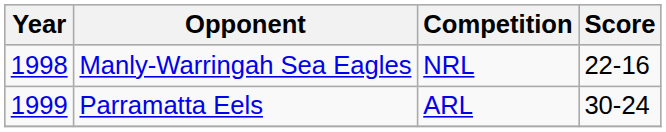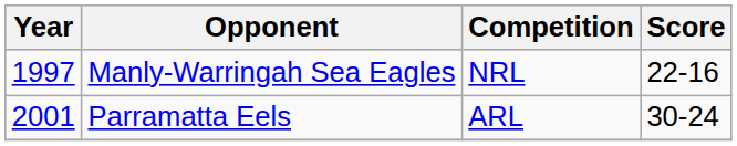Manly-Warringah Sea Eagles | Year: 1998 -> 1997
Parramatta Eels | Year: 1999 -> 2001
